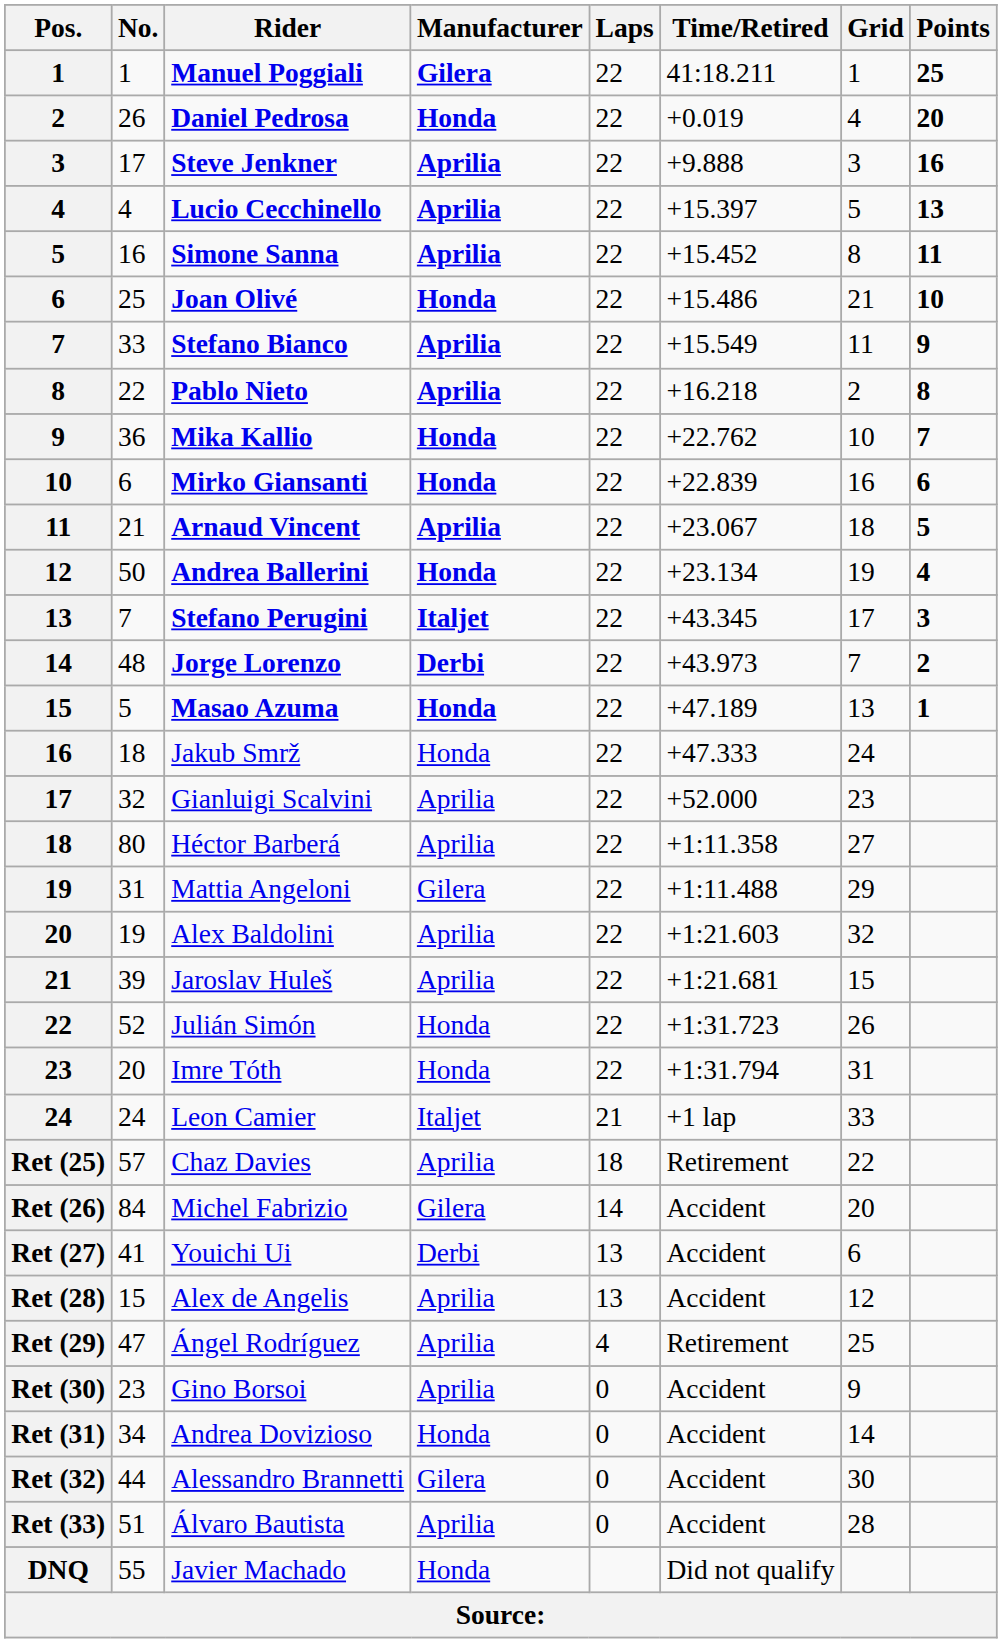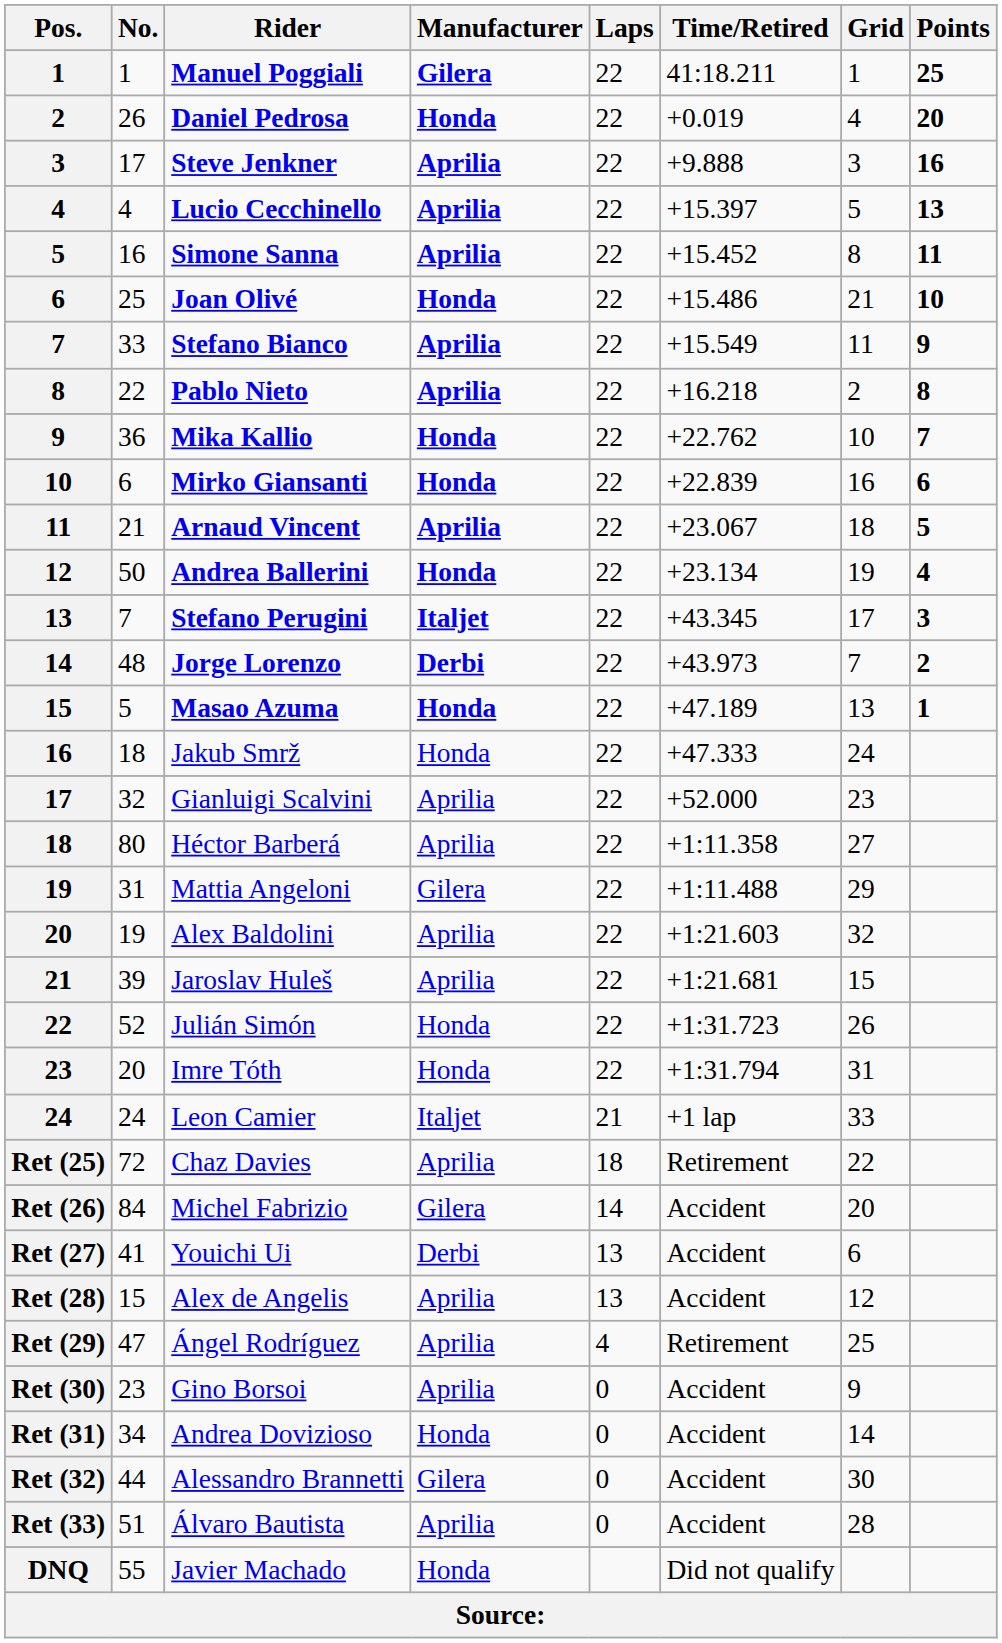Chaz Davies | No.: 57 -> 72
